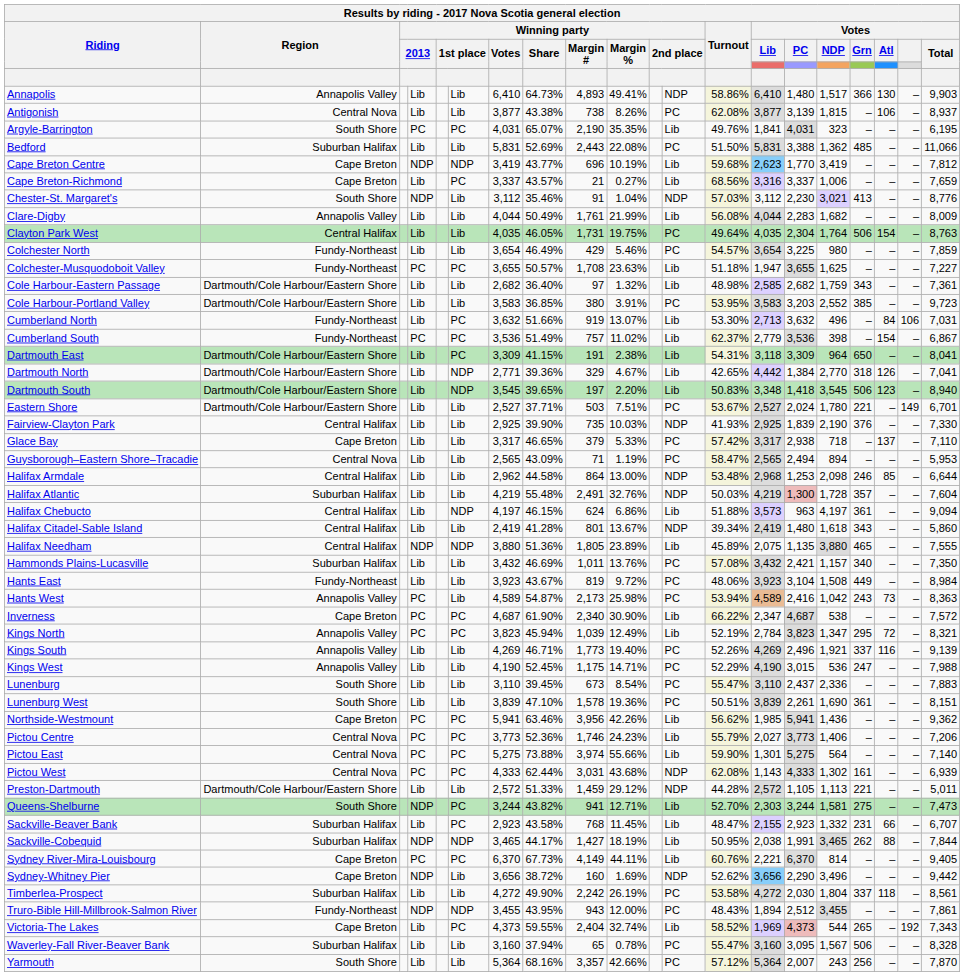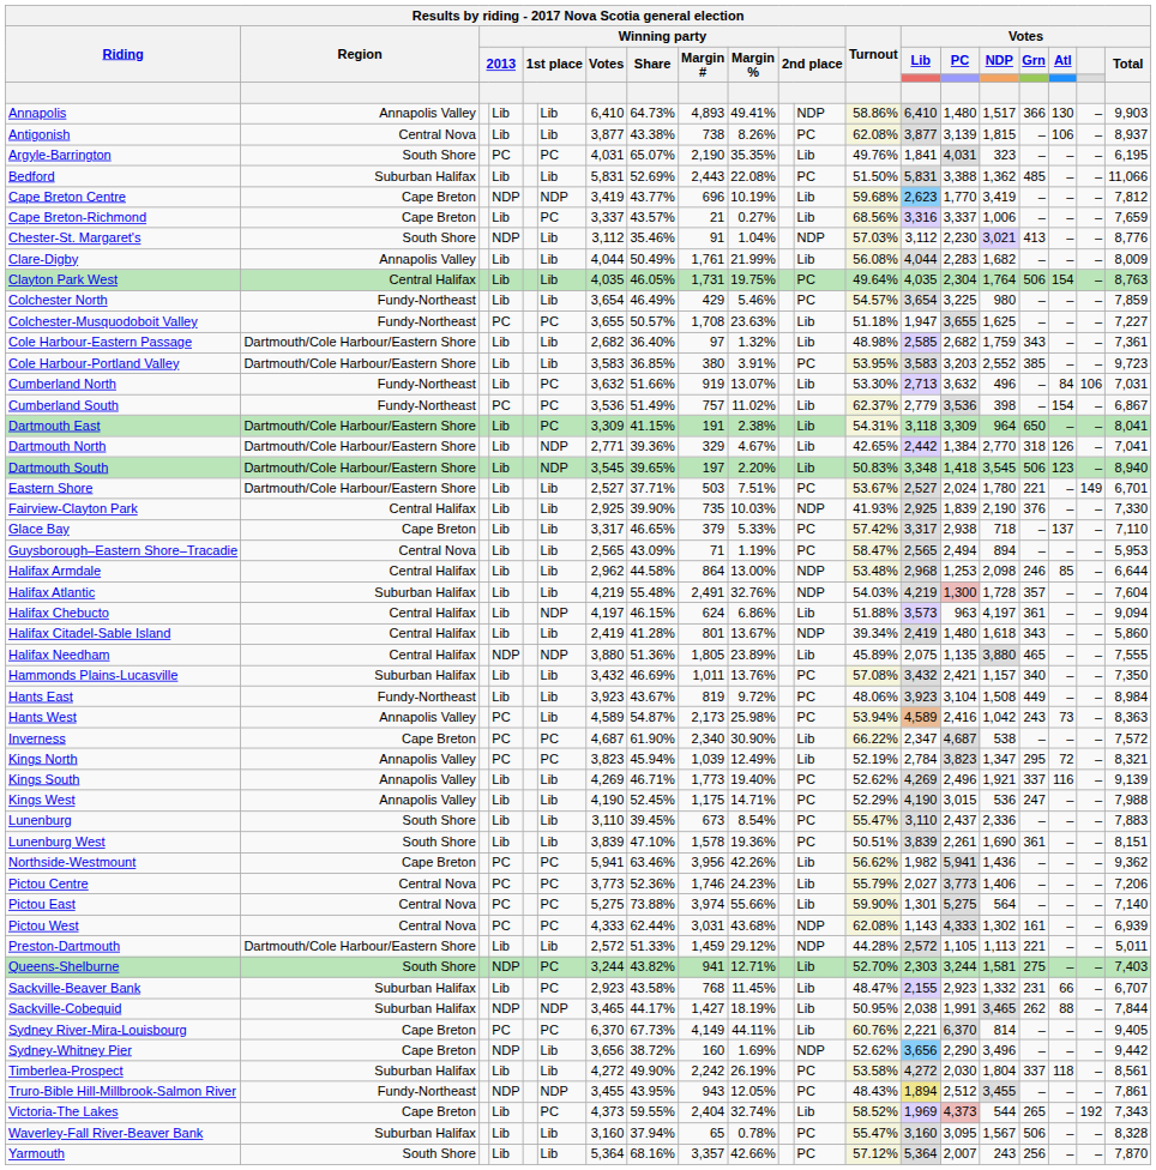Dartmouth North | column 14: 4,442 -> 2,442
Halifax Atlantic | column 13: 50.03% -> 54.03%
Kings South | column 13: 52.26% -> 52.62%
Northside-Westmount | column 14: 1,985 -> 1,982
Queens-Shelburne | column 20: 7,473 -> 7,403
Truro-Bible Hill-Millbrook-Salmon River | column 10: 12.00% -> 12.05%
Truro-Bible Hill-Millbrook-Salmon River | column 14: no background -> khaki background
